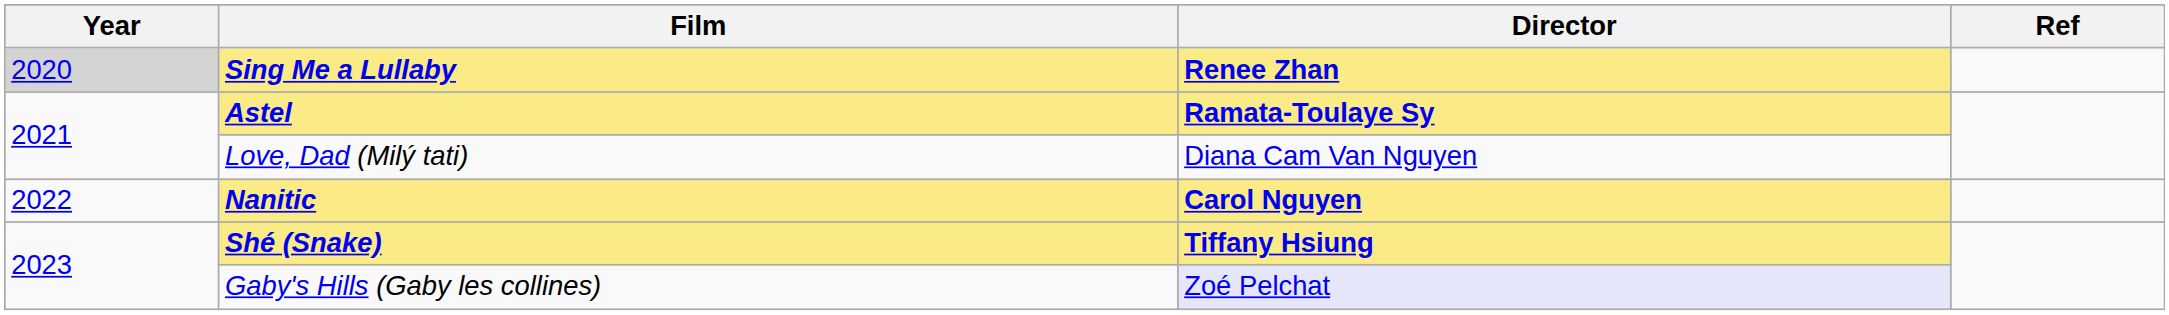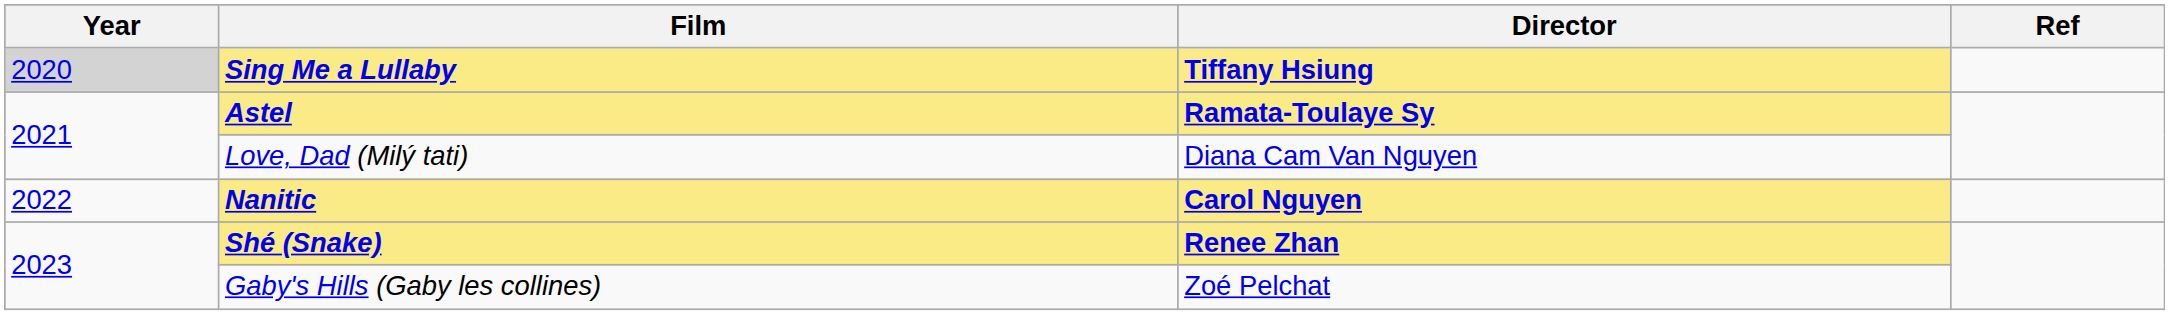Sing Me a Lullaby | Director: Renee Zhan -> Tiffany Hsiung
Shé (Snake) | Director: Tiffany Hsiung -> Renee Zhan
Gaby's Hills (Gaby les collines) | Director: lavender background -> no background
